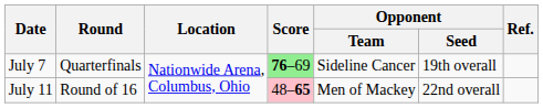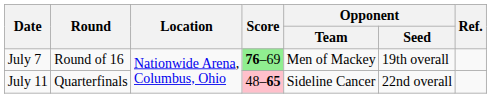July 7 | Round: Quarterfinals -> Round of 16
July 7 | Opponent / Team: Sideline Cancer -> Men of Mackey
July 11 | Round: Round of 16 -> Quarterfinals
July 11 | Opponent / Team: Men of Mackey -> Sideline Cancer
